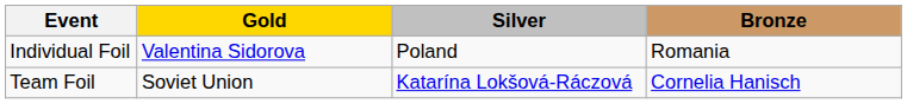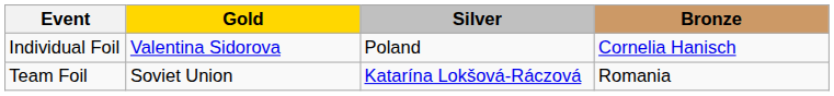Individual Foil | Bronze: Romania -> Cornelia Hanisch
Team Foil | Bronze: Cornelia Hanisch -> Romania
